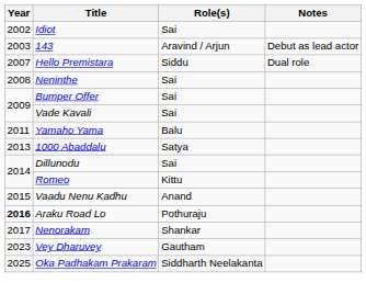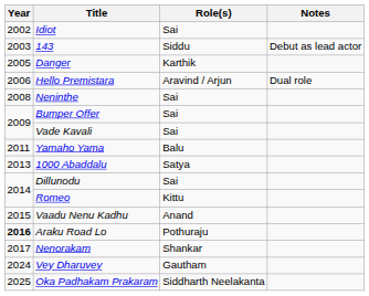143 | Role(s): Aravind / Arjun -> Siddu
+ row: 2005 | Danger | Karthik
Hello Premistara | Year: 2007 -> 2006
Hello Premistara | Role(s): Siddu -> Aravind / Arjun
Vey Dharuvey | Year: 2023 -> 2024
